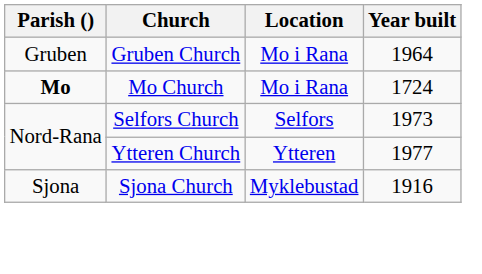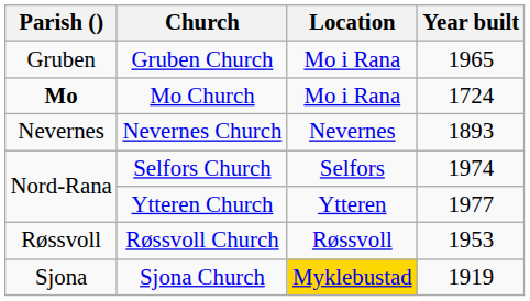Gruben Church | Year built: 1964 -> 1965
+ row: Nevernes | Nevernes Church | Nevernes | 1893
Selfors Church | Year built: 1973 -> 1974
+ row: Røssvoll | Røssvoll Church | Røssvoll | 1953
Sjona Church | Location: no background -> gold background
Sjona Church | Year built: 1916 -> 1919
